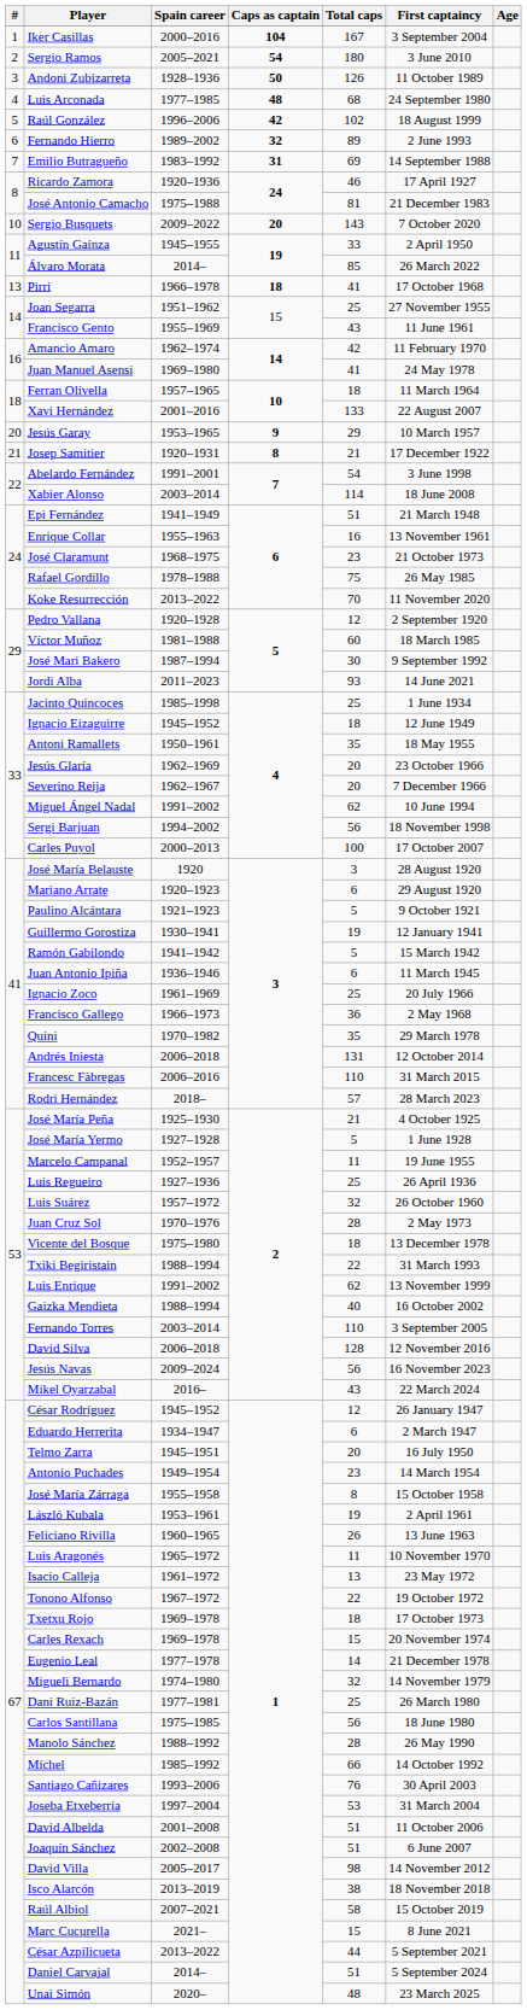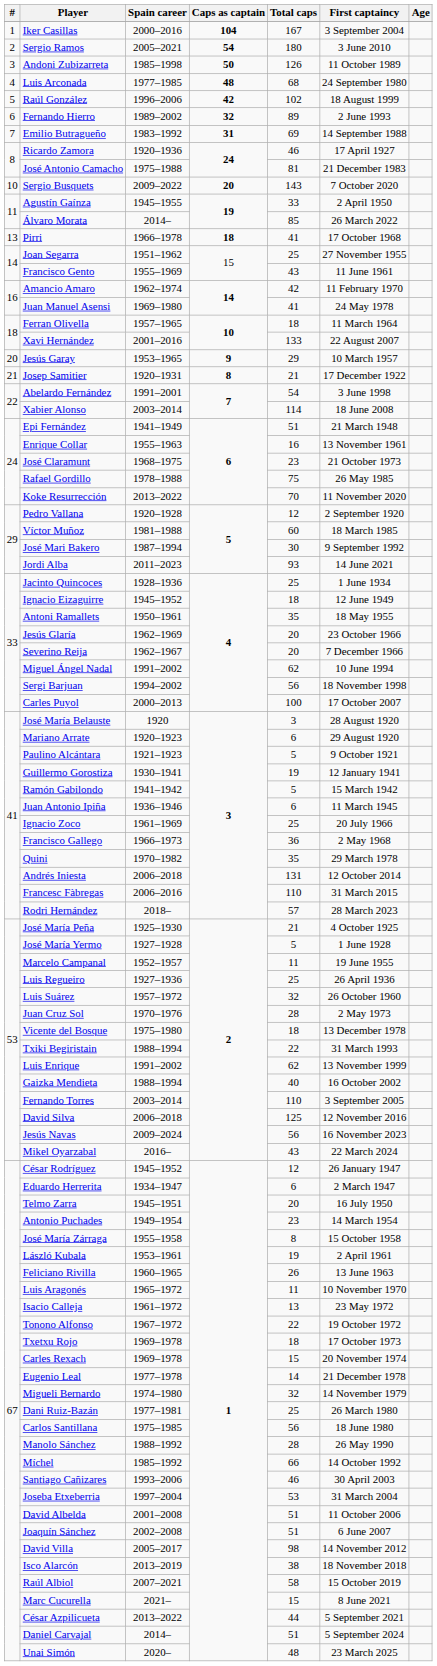Andoni Zubizarreta | Spain career: 1928–1936 -> 1985–1998
Jacinto Quincoces | Spain career: 1985–1998 -> 1928–1936
David Silva | Total caps: 128 -> 125
Santiago Cañizares | Total caps: 76 -> 46
